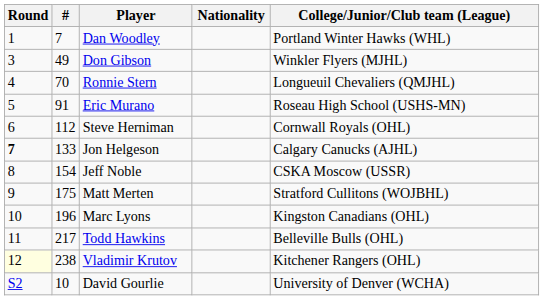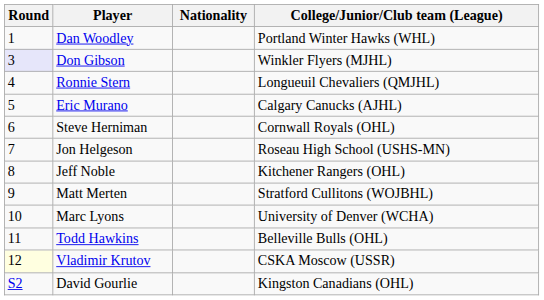- column: # | 7 | 49 | 70 | 91 | 112 | 133 | 154 | 175 | 196 | 217 | 238 | 10
Don Gibson | Round: no background -> lavender background
Eric Murano | College/Junior/Club team (League): Roseau High School (USHS-MN) -> Calgary Canucks (AJHL)
Jon Helgeson | Round: bold -> normal
Jon Helgeson | College/Junior/Club team (League): Calgary Canucks (AJHL) -> Roseau High School (USHS-MN)
Jeff Noble | College/Junior/Club team (League): CSKA Moscow (USSR) -> Kitchener Rangers (OHL)
Marc Lyons | College/Junior/Club team (League): Kingston Canadians (OHL) -> University of Denver (WCHA)
Vladimir Krutov | College/Junior/Club team (League): Kitchener Rangers (OHL) -> CSKA Moscow (USSR)
David Gourlie | College/Junior/Club team (League): University of Denver (WCHA) -> Kingston Canadians (OHL)
